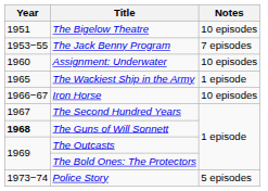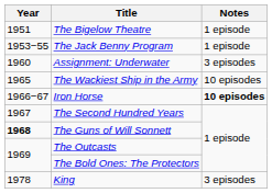The Bigelow Theatre | Notes: 10 episodes -> 1 episode
The Jack Benny Program | Notes: 7 episodes -> 1 episode
Assignment: Underwater | Notes: 10 episodes -> 3 episodes
The Wackiest Ship in the Army | Notes: 1 episode -> 10 episodes
Iron Horse | Notes: normal -> bold
- row: 1973−74 | Police Story | 5 episodes
+ row: 1978 | King | 3 episodes
